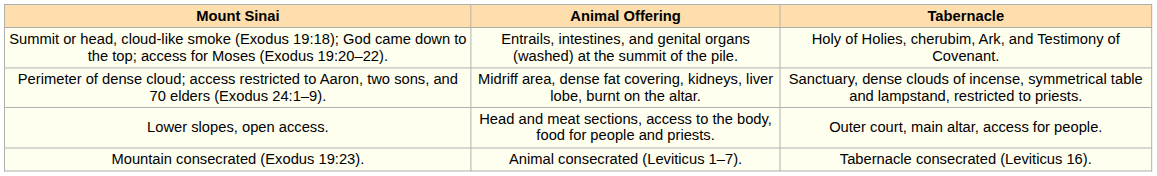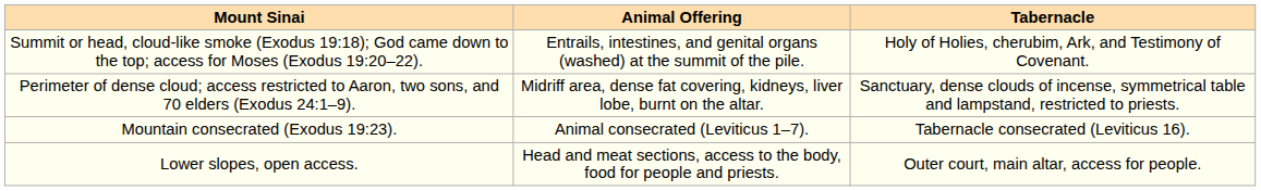rows swapped: Lower slopes, open access. <-> Mountain consecrated (Exodus 19:23).
